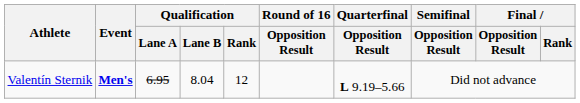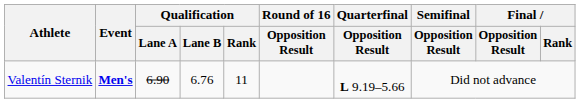Valentín Sternik | Qualification / Lane A: 6.95 -> 6.90
Valentín Sternik | Qualification / Lane B: 8.04 -> 6.76
Valentín Sternik | Qualification / Rank: 12 -> 11
